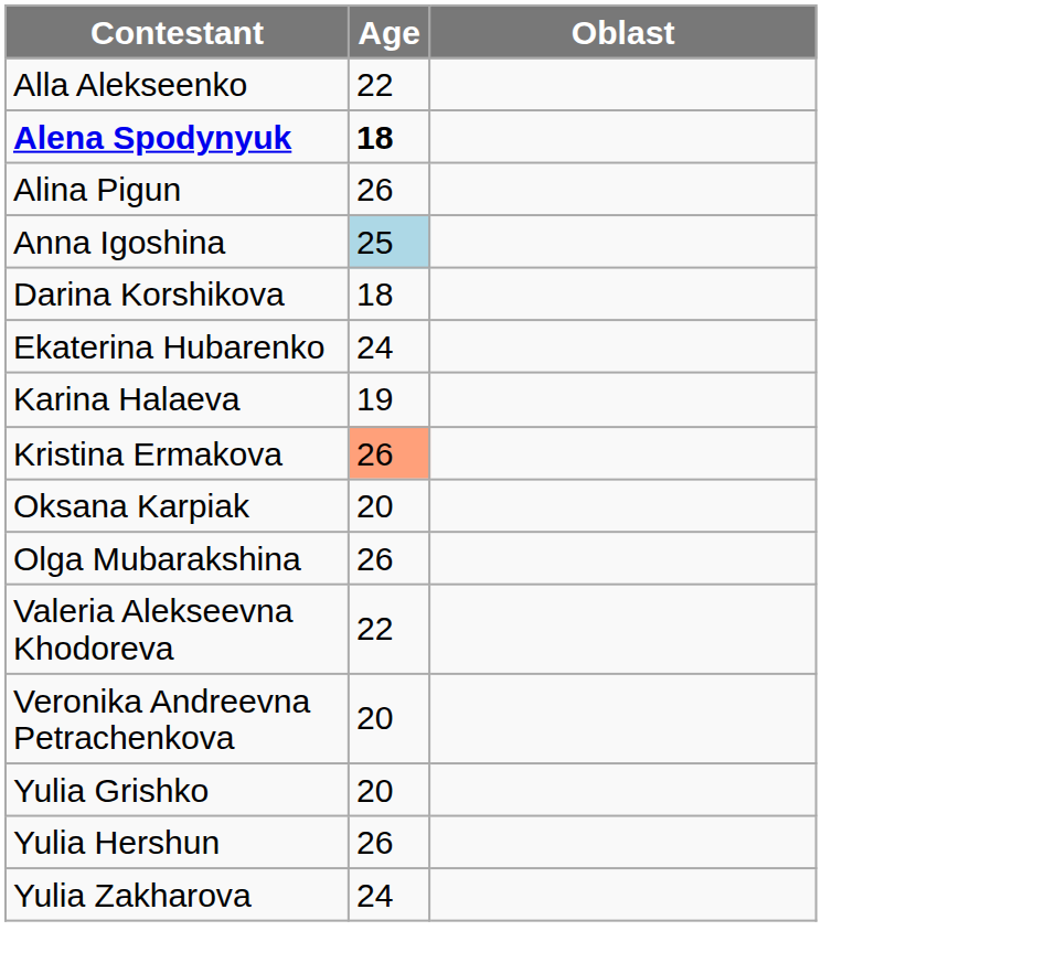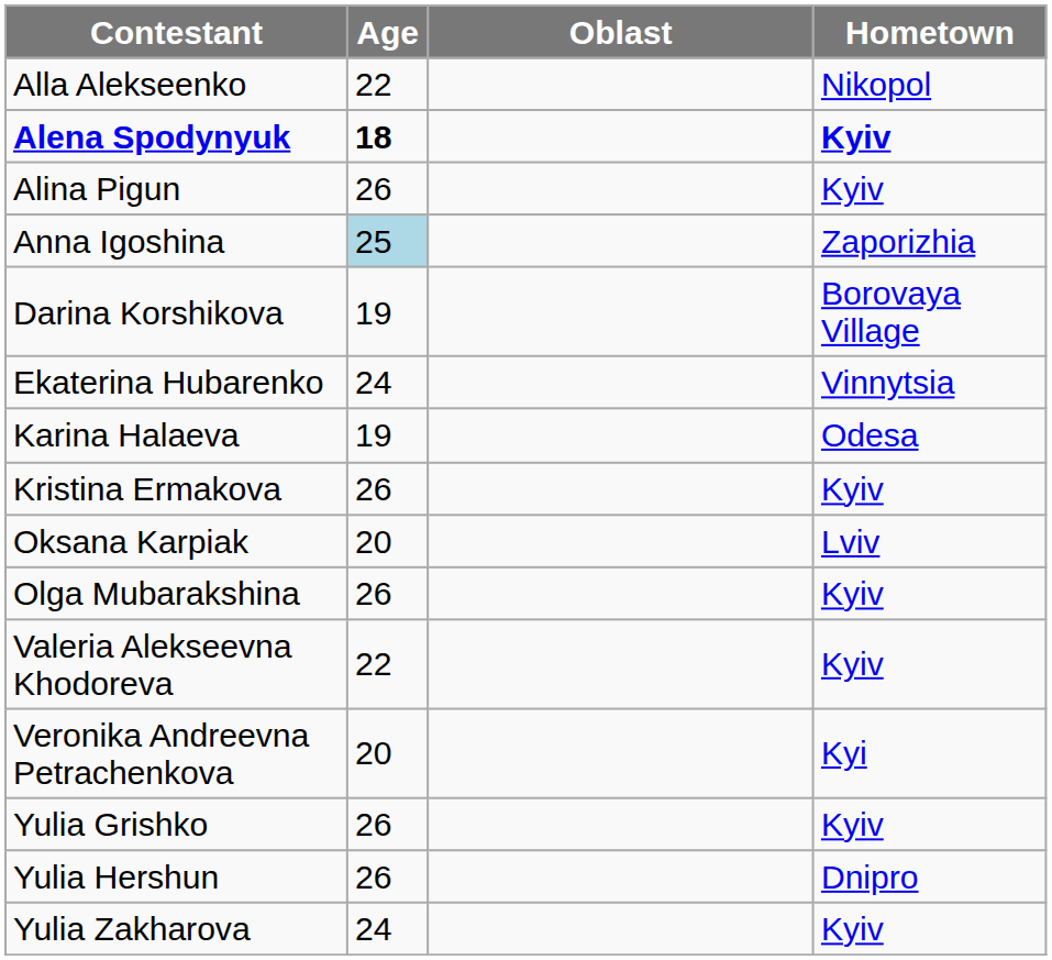+ column: Hometown | Nikopol | Kyiv | Kyiv | Zaporizhia | Borovaya Village | Vinnytsia | Odesa | Kyiv | Lviv | Kyiv | Kyiv | Kyi | Kyiv | Dnipro | Kyiv
Darina Korshikova | Age: 18 -> 19
Kristina Ermakova | Age: lightsalmon background -> no background
Yulia Grishko | Age: 20 -> 26
